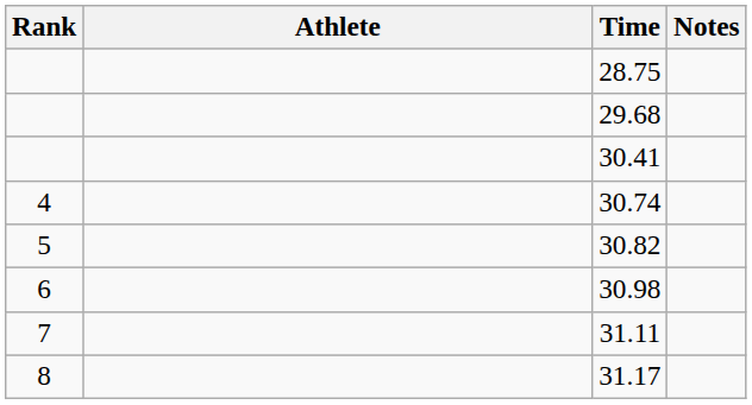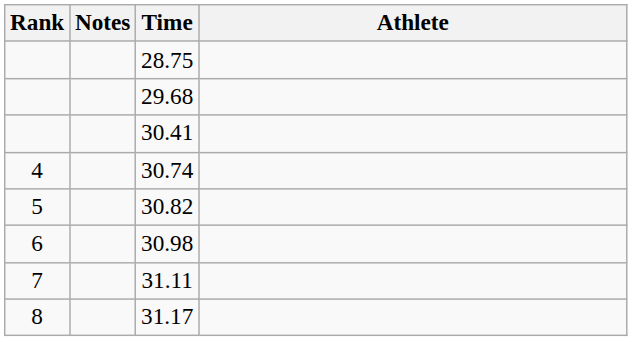columns swapped: Athlete <-> Notes
